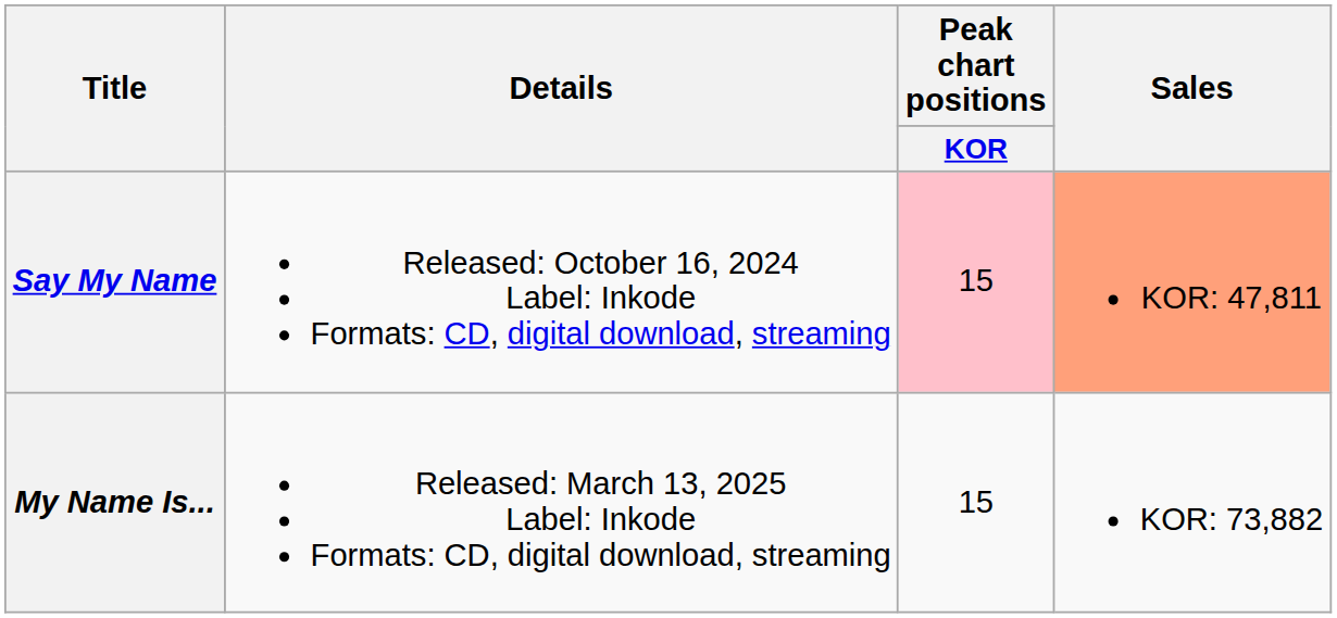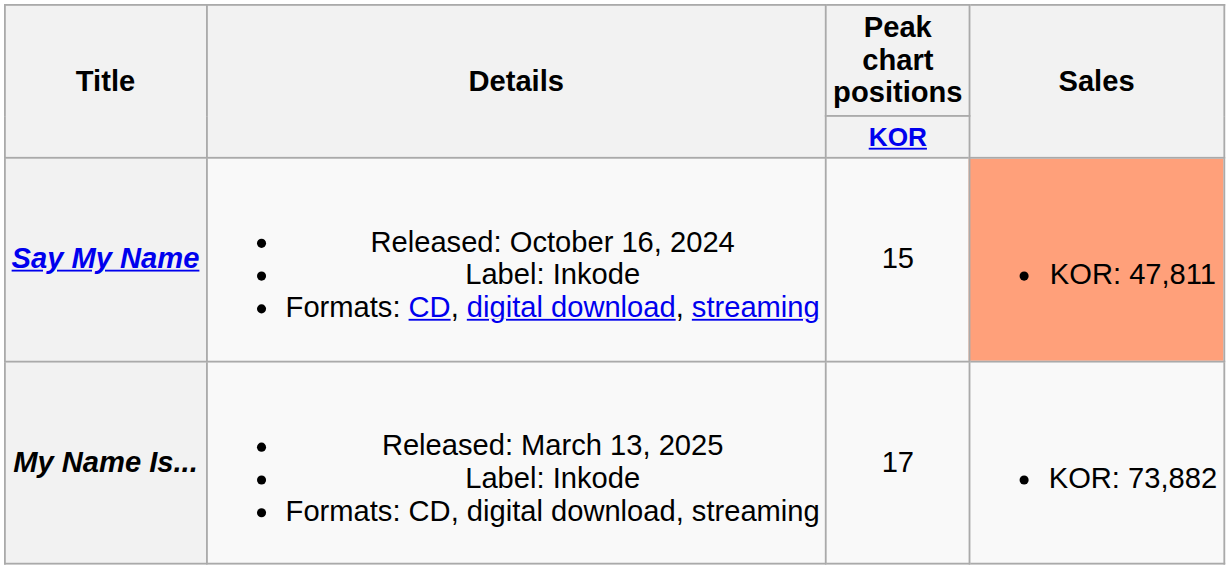Say My Name | Peak chart positions / KOR: pink background -> no background
My Name Is... | Peak chart positions / KOR: 15 -> 17
